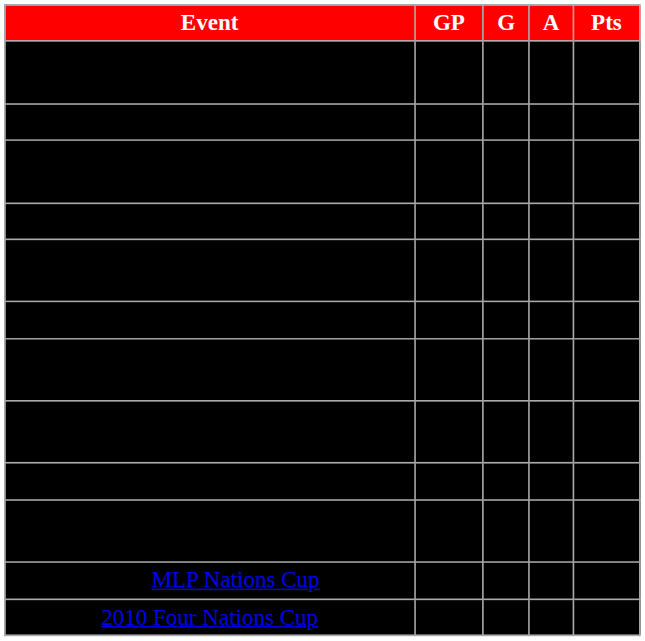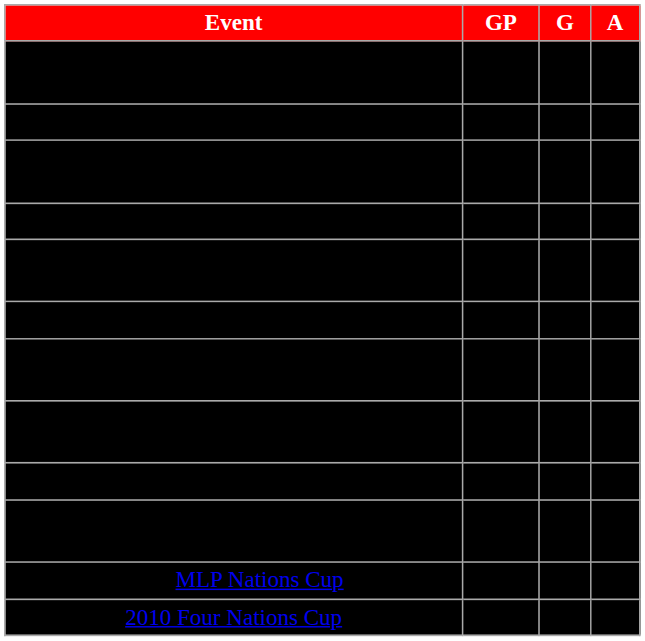- column: Pts | 0 | 3 | 0 | 1 | 2 | 1 | 1 | 0 | 4 | 1 | 5 | 0
August 2003 Exhibition vs. US | GP: 3 -> 2
August 2004 Exhibition vs. US | GP: 4 -> 3
2005 Air Canada Cup | GP: 4 -> 5
August 2006 Exhibition vs. US | GP: 5 -> 3
